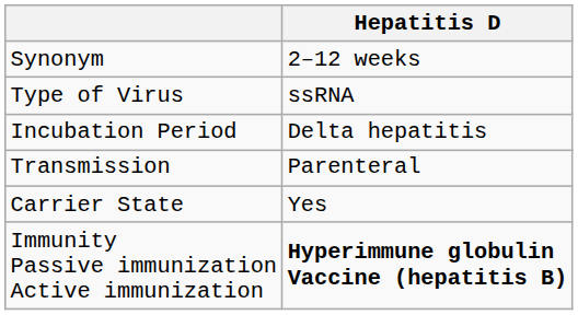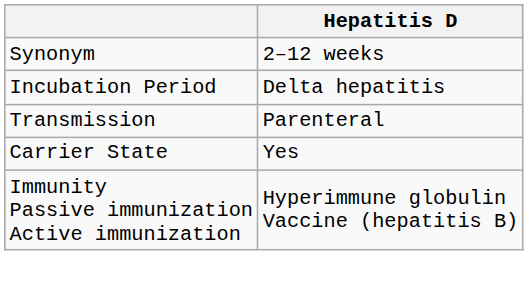- row: Type of Virus | ssRNA
Immunity Passive immunization Active immunization | Hepatitis D: bold -> normal
